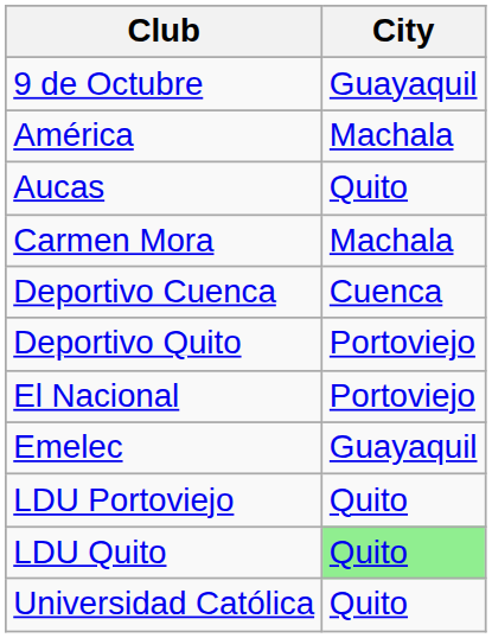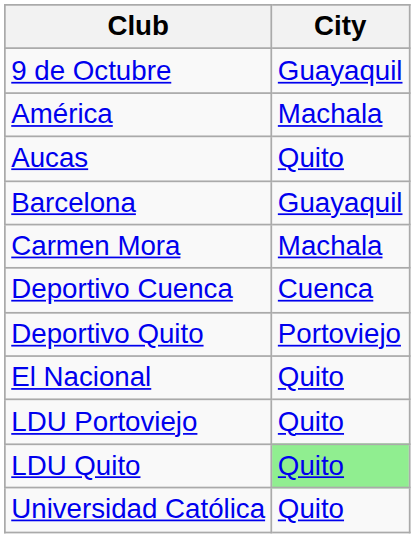+ row: Barcelona | Guayaquil
El Nacional | City: Portoviejo -> Quito
- row: Emelec | Guayaquil
